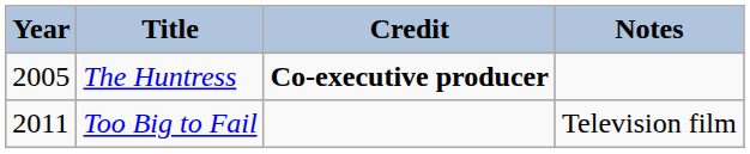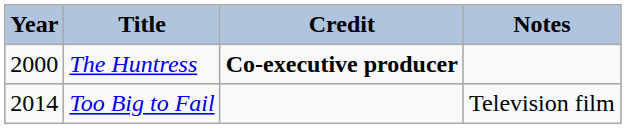The Huntress | Year: 2005 -> 2000
Too Big to Fail | Year: 2011 -> 2014
